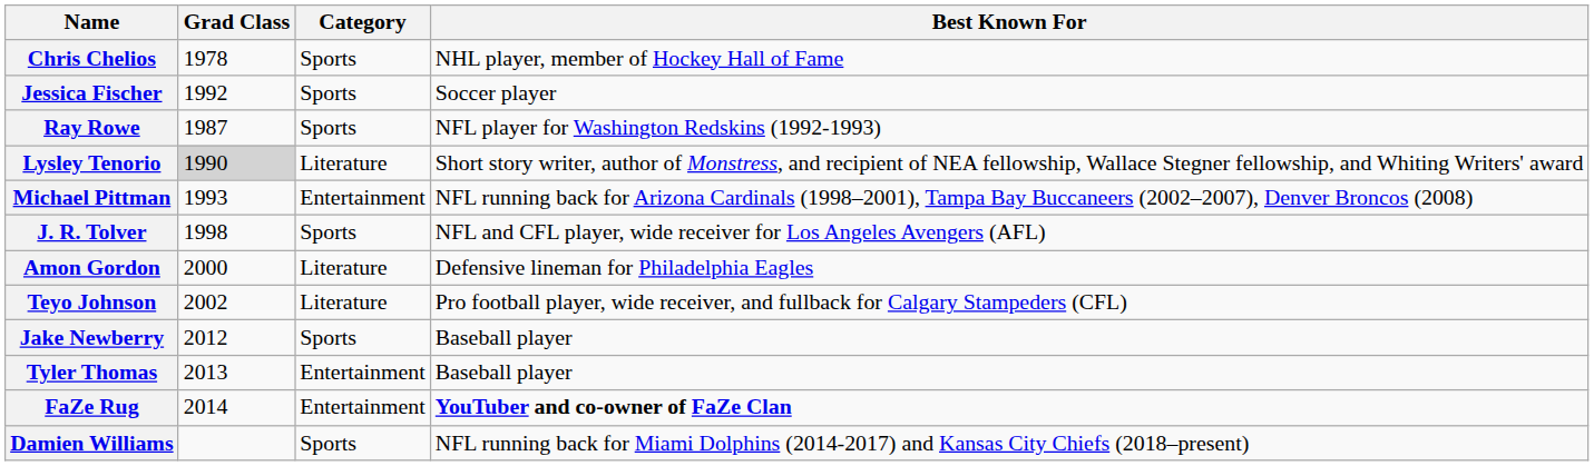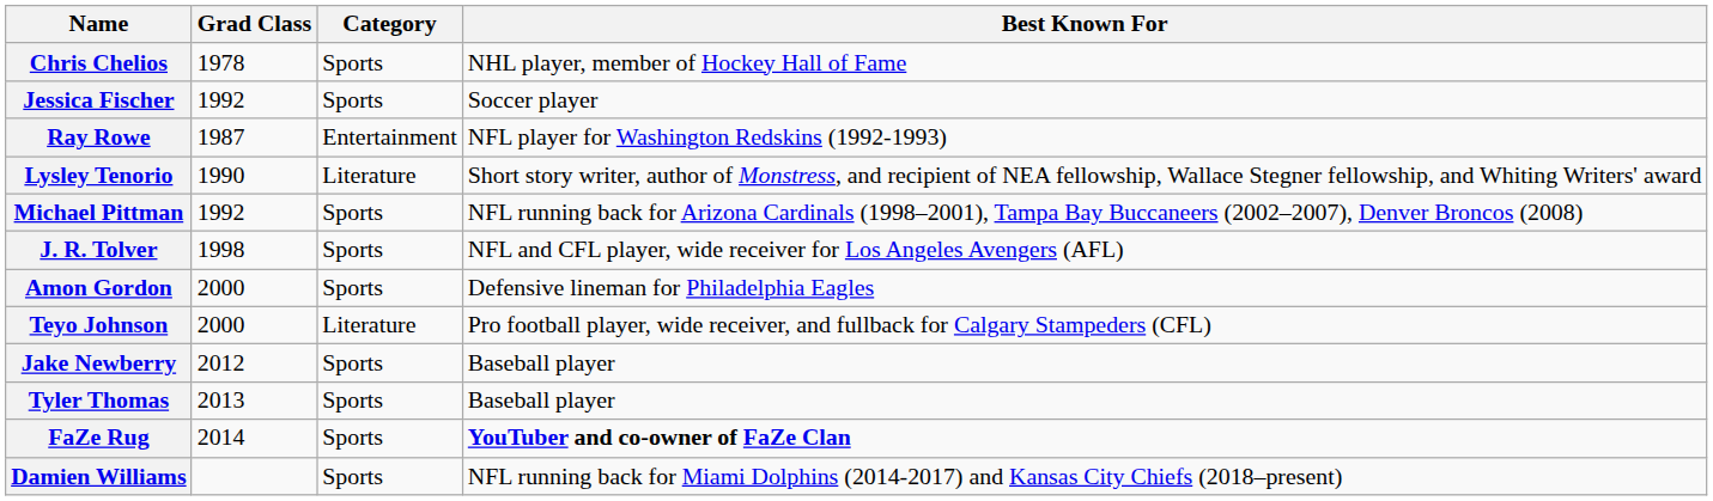Ray Rowe | Category: Sports -> Entertainment
Lysley Tenorio | Grad Class: lightgrey background -> no background
Michael Pittman | Grad Class: 1993 -> 1992
Michael Pittman | Category: Entertainment -> Sports
Amon Gordon | Category: Literature -> Sports
Teyo Johnson | Grad Class: 2002 -> 2000
Tyler Thomas | Category: Entertainment -> Sports
FaZe Rug | Category: Entertainment -> Sports
